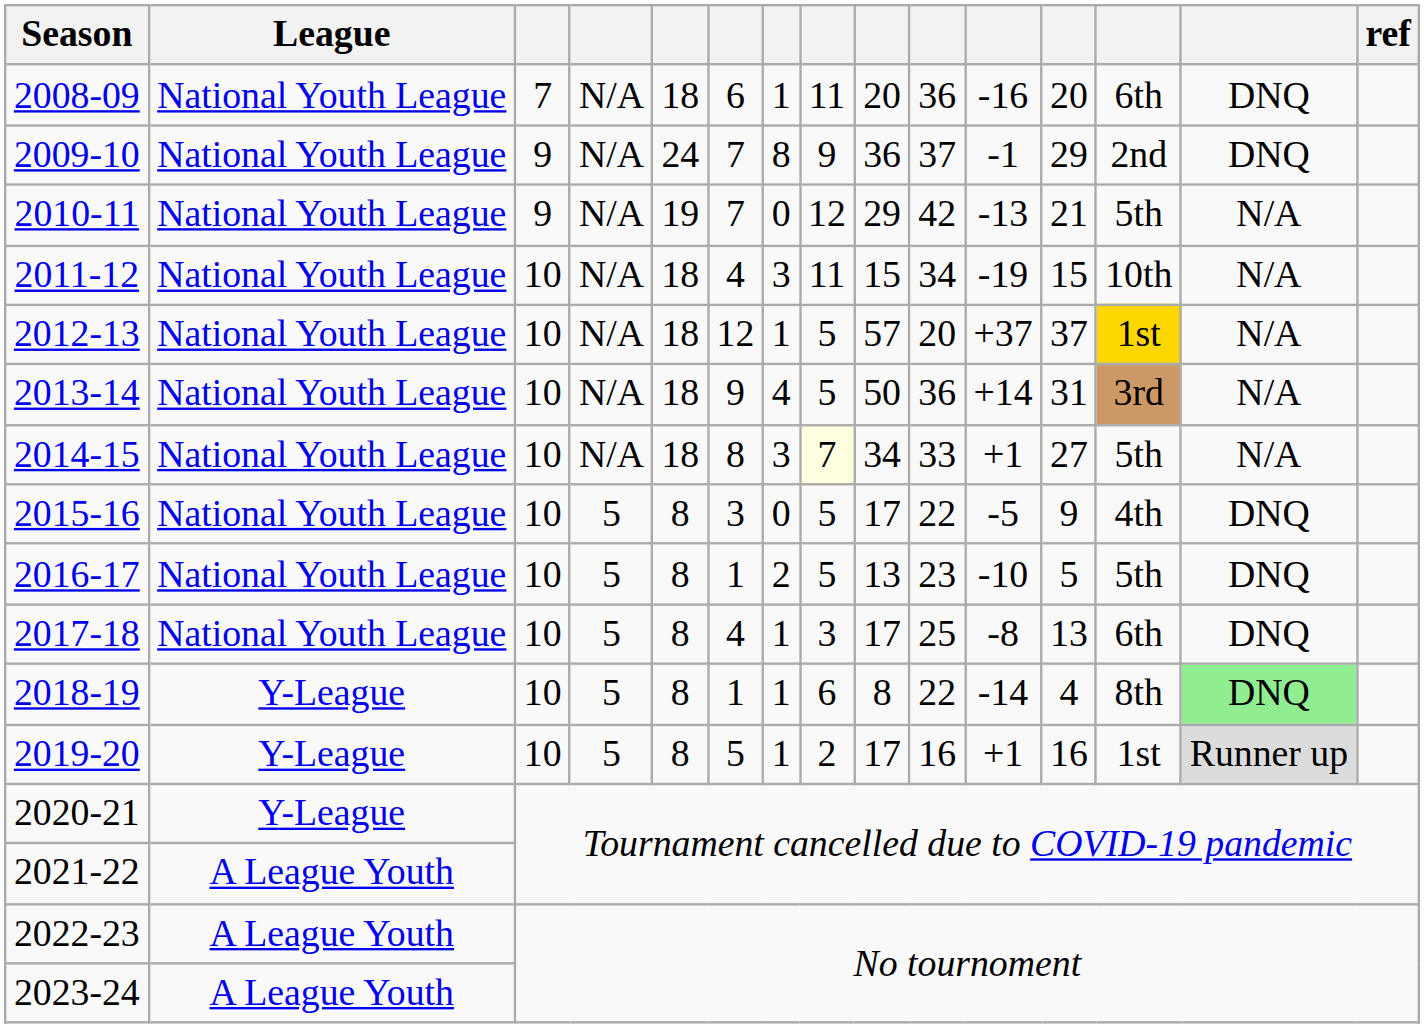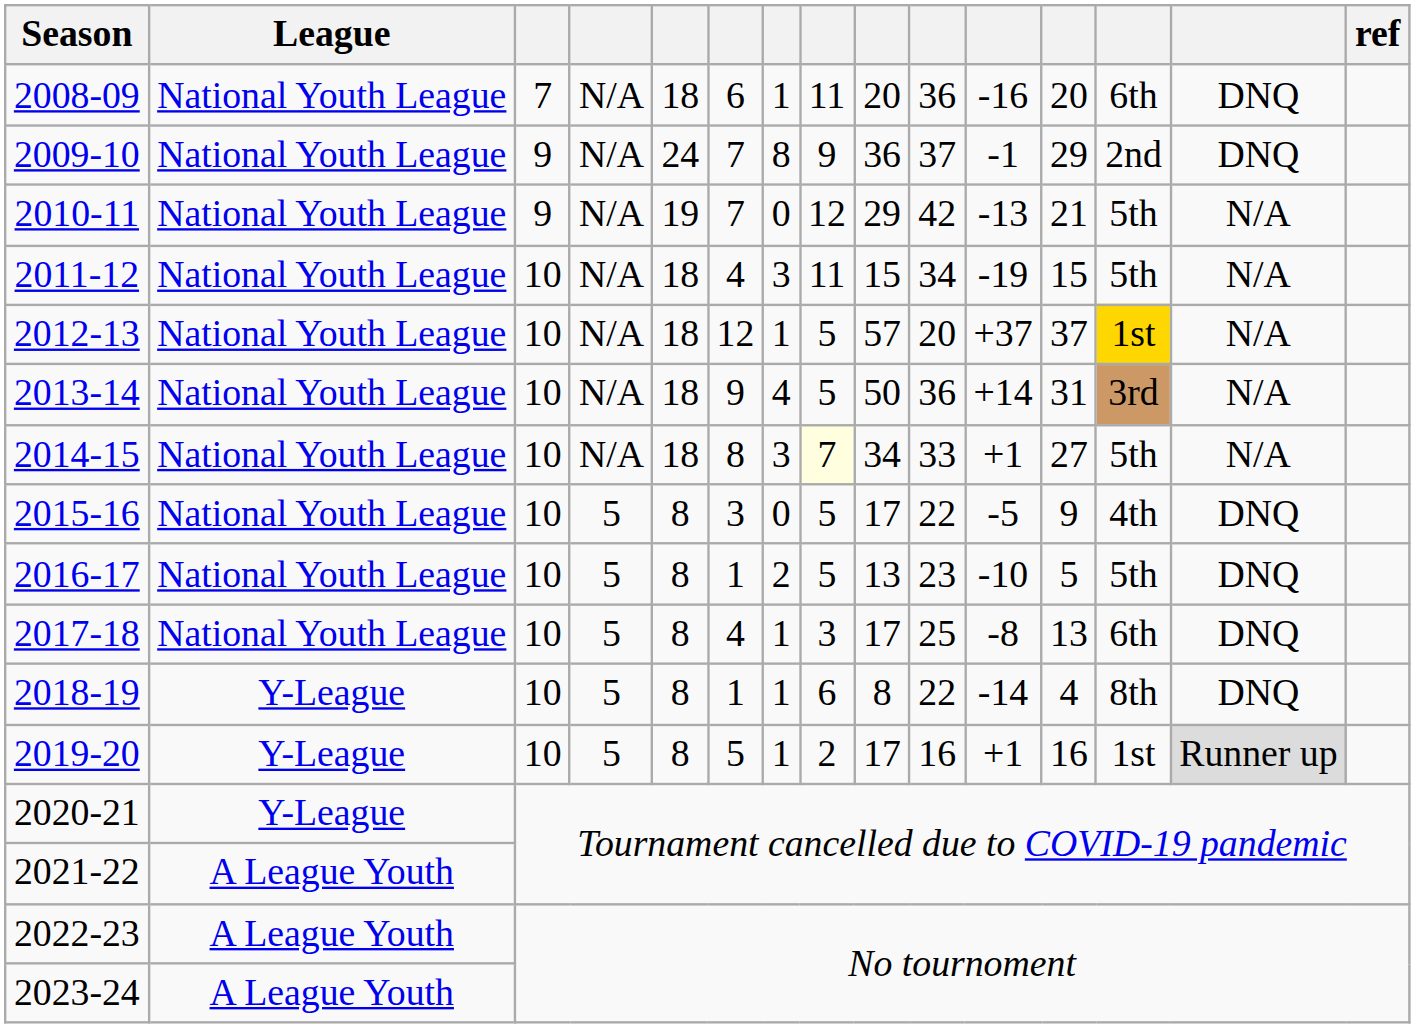2011-12 | column 13: 10th -> 5th
2018-19 | column 14: lightgreen background -> no background
